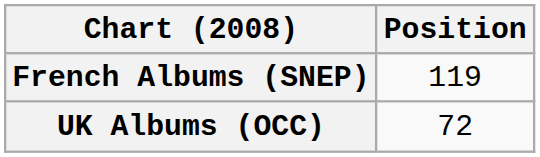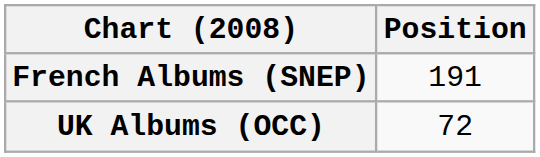French Albums (SNEP) | Position: 119 -> 191
